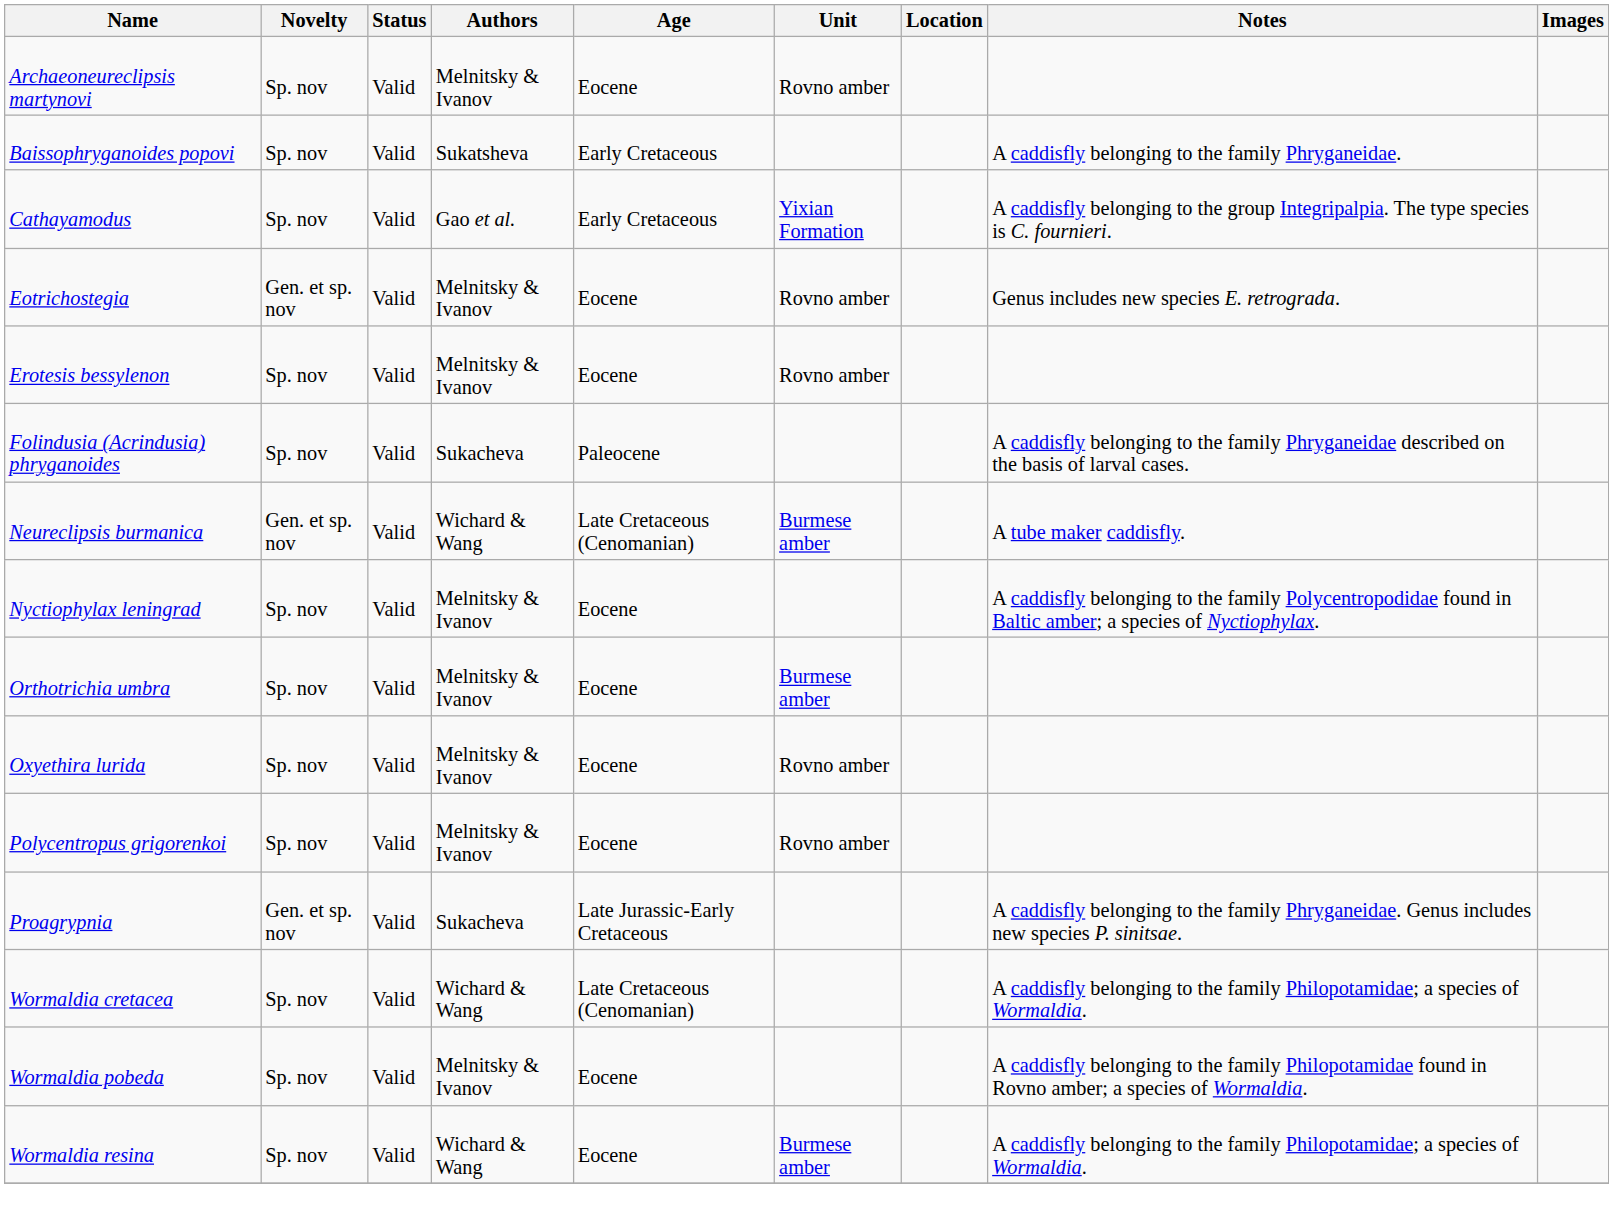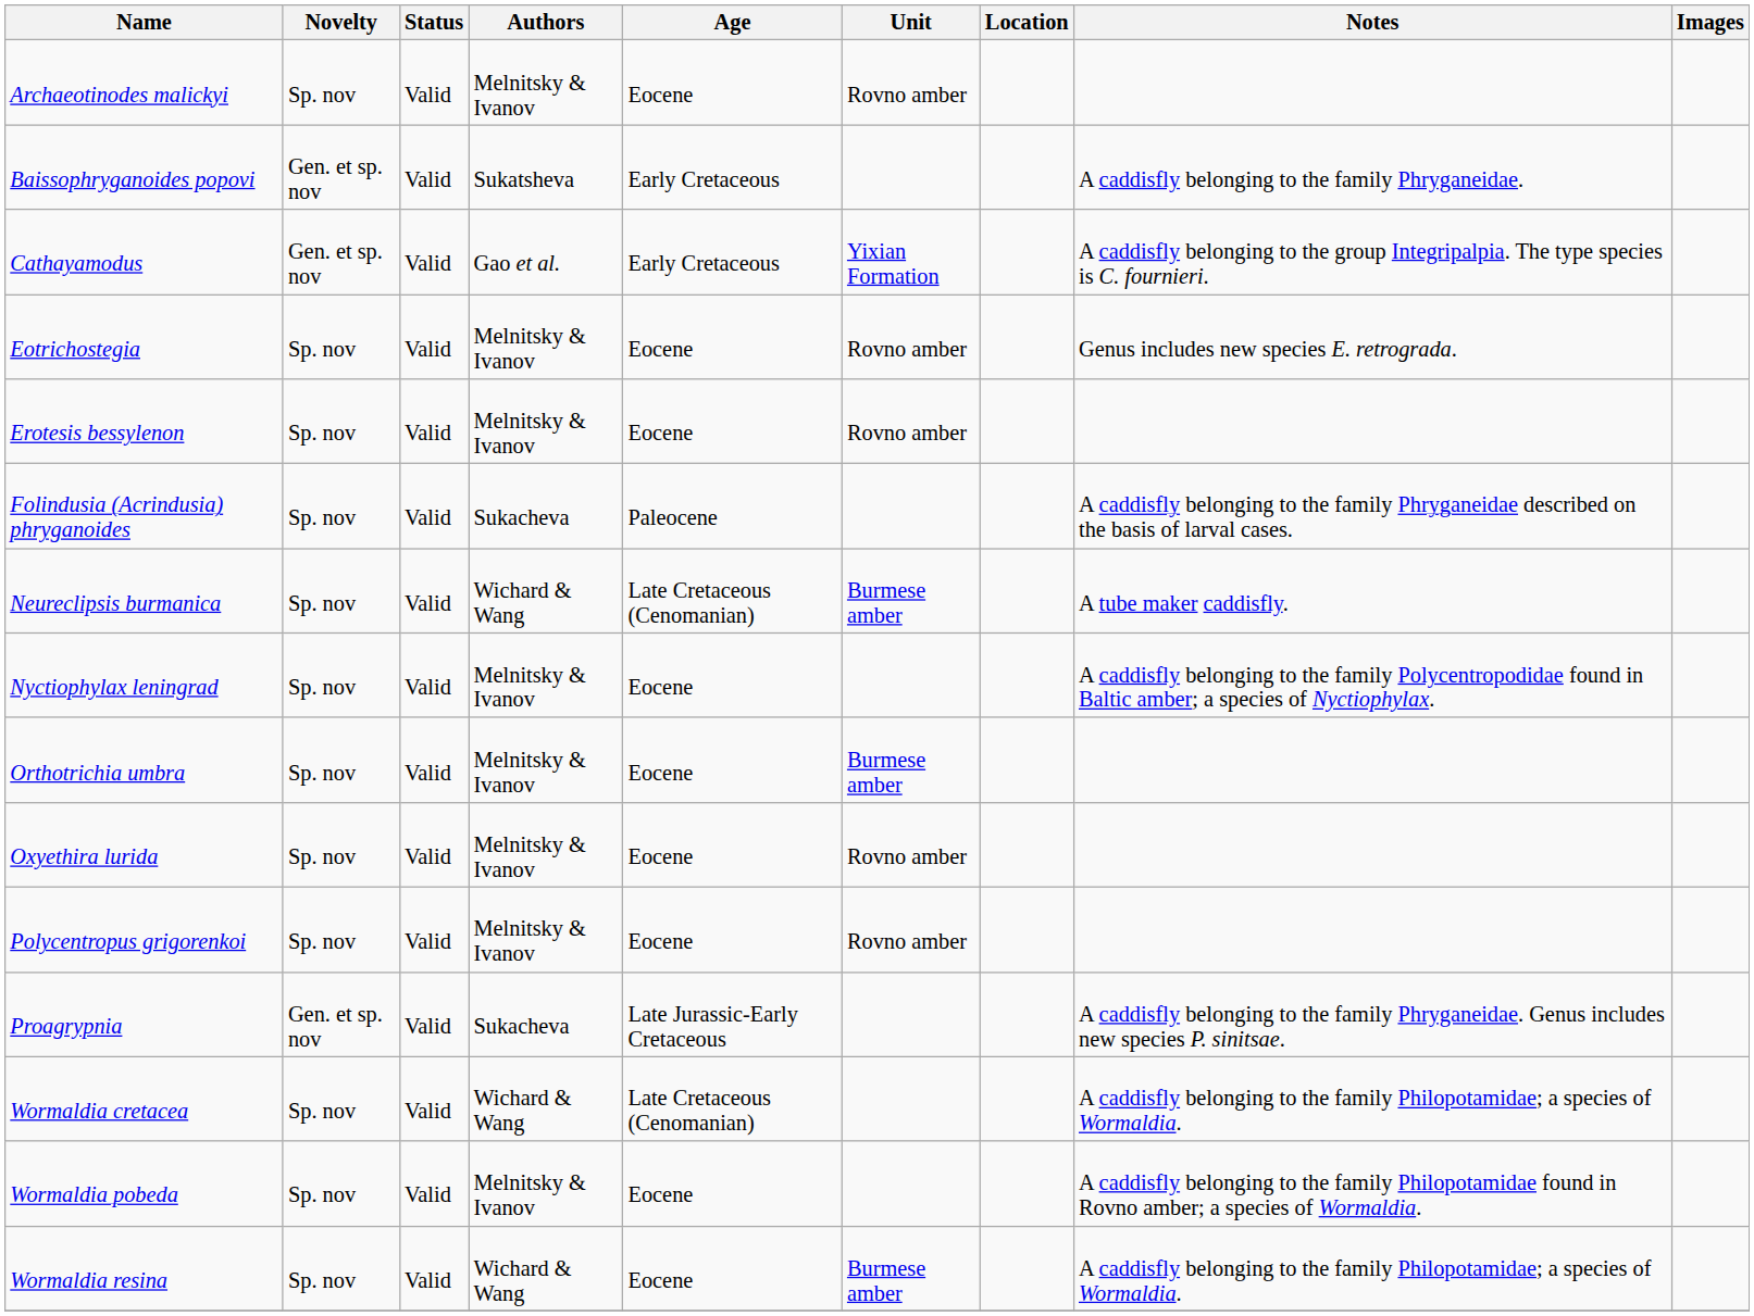- row: Archaeoneureclipsis martynovi | Sp. nov | Valid | Melnitsky & Ivanov | Eocene | Rovno amber
+ row: Archaeotinodes malickyi | Sp. nov | Valid | Melnitsky & Ivanov | Eocene | Rovno amber
Baissophryganoides popovi | Novelty: Sp. nov -> Gen. et sp. nov
Cathayamodus | Novelty: Sp. nov -> Gen. et sp. nov
Eotrichostegia | Novelty: Gen. et sp. nov -> Sp. nov
Neureclipsis burmanica | Novelty: Gen. et sp. nov -> Sp. nov
